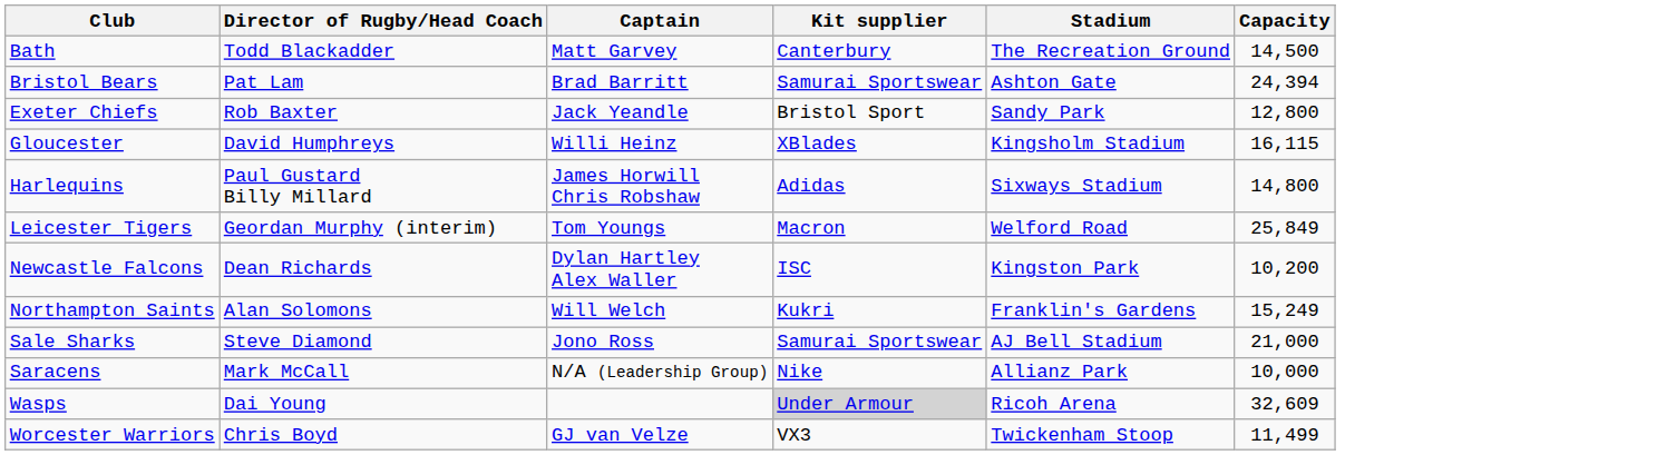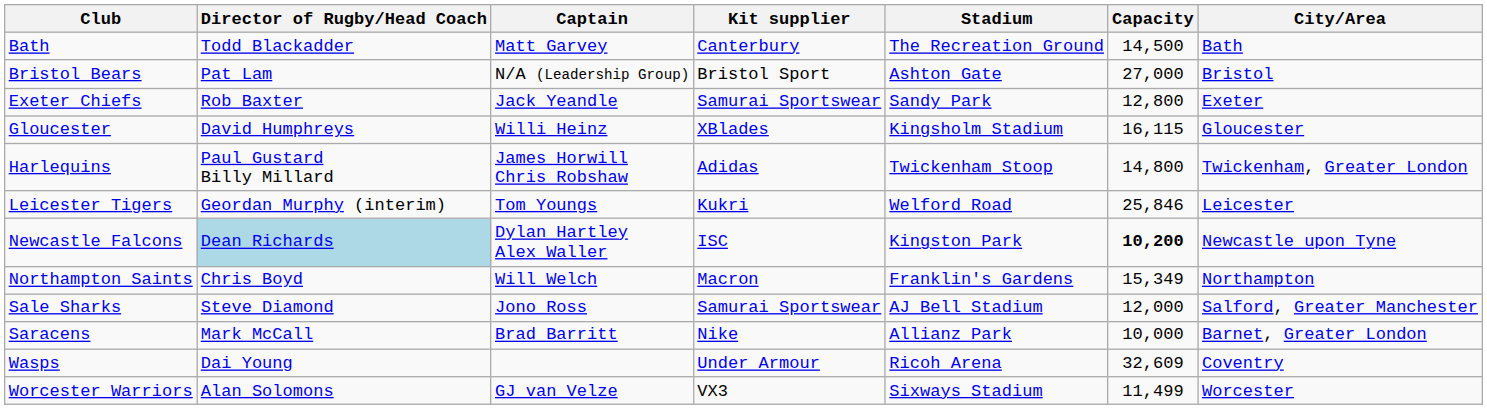+ column: City/Area | Bath | Bristol | Exeter | Gloucester | Twickenham, Greater London | Leicester | Newcastle upon Tyne | Northampton | Salford, Greater Manchester | Barnet, Greater London | Coventry | Worcester
Bristol Bears | Captain: Brad Barritt -> N/A (Leadership Group)
Bristol Bears | Kit supplier: Samurai Sportswear -> Bristol Sport
Bristol Bears | Capacity: 24,394 -> 27,000
Exeter Chiefs | Kit supplier: Bristol Sport -> Samurai Sportswear
Harlequins | Stadium: Sixways Stadium -> Twickenham Stoop
Leicester Tigers | Kit supplier: Macron -> Kukri
Leicester Tigers | Capacity: 25,849 -> 25,846
Newcastle Falcons | Director of Rugby/Head Coach: no background -> lightblue background
Newcastle Falcons | Capacity: normal -> bold
Northampton Saints | Director of Rugby/Head Coach: Alan Solomons -> Chris Boyd
Northampton Saints | Kit supplier: Kukri -> Macron
Northampton Saints | Capacity: 15,249 -> 15,349
Sale Sharks | Capacity: 21,000 -> 12,000
Saracens | Captain: N/A (Leadership Group) -> Brad Barritt
Wasps | Kit supplier: lightgrey background -> no background
Worcester Warriors | Director of Rugby/Head Coach: Chris Boyd -> Alan Solomons
Worcester Warriors | Stadium: Twickenham Stoop -> Sixways Stadium
